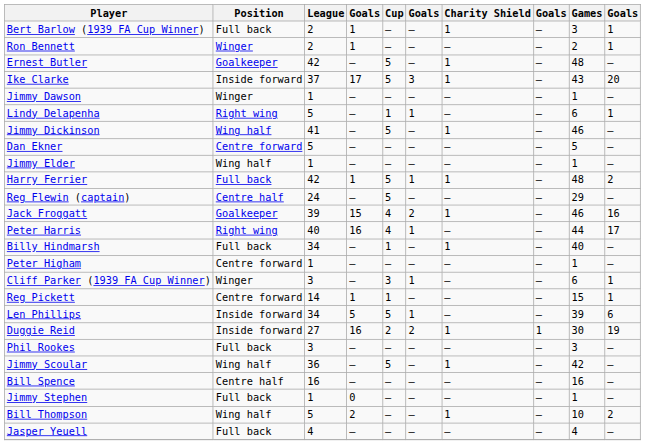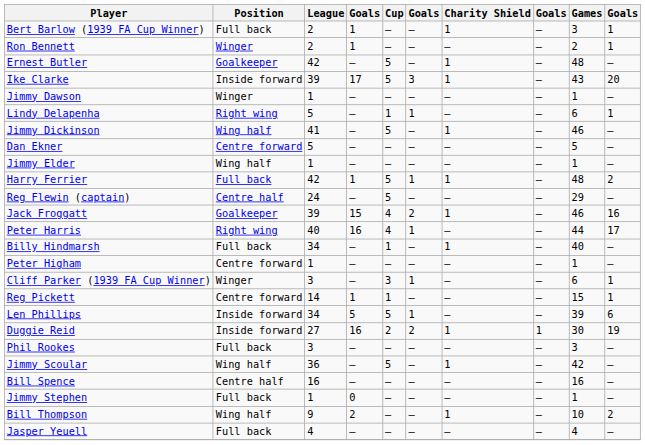Ike Clarke | League: 37 -> 39
Bill Thompson | League: 5 -> 9
